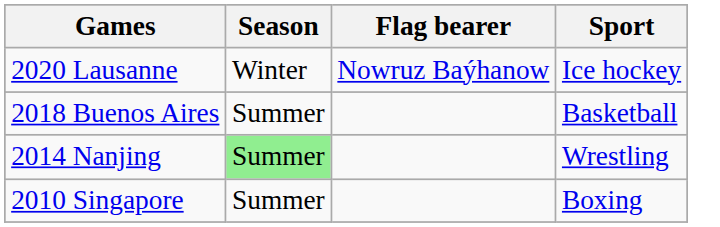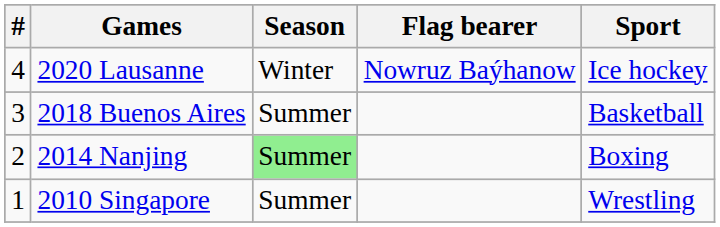+ column: # | 4 | 3 | 2 | 1
2014 Nanjing | Sport: Wrestling -> Boxing
2010 Singapore | Sport: Boxing -> Wrestling
